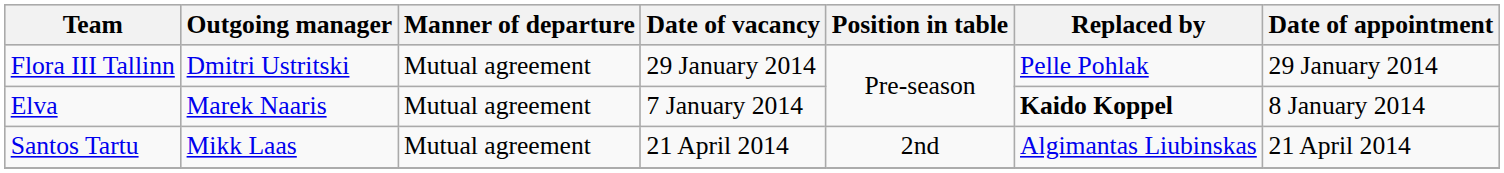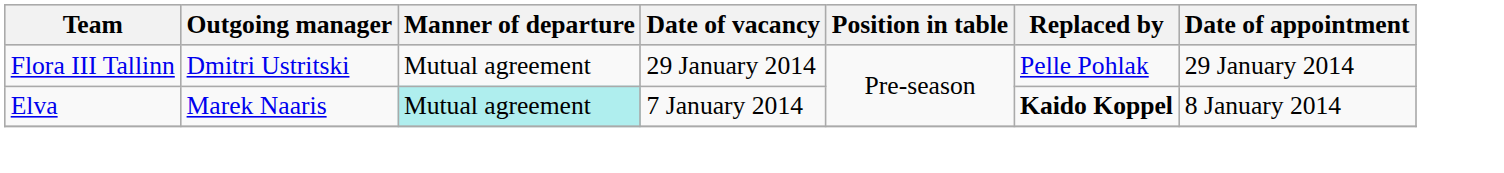Elva | Manner of departure: no background -> paleturquoise background
- row: Santos Tartu | Mikk Laas | Mutual agreement | 21 April 2014 | 2nd | Algimantas Liubinskas | 21 April 2014
